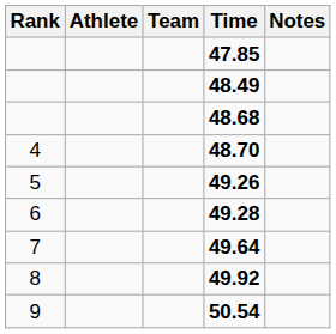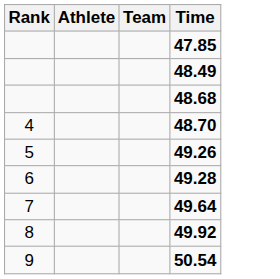- column: Notes
